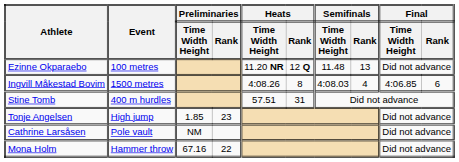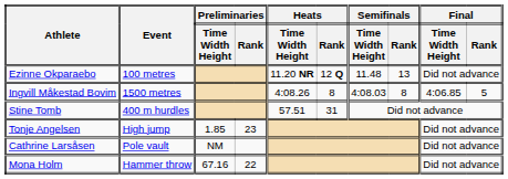Ingvill Måkestad Bovim | Semifinals / Rank: 4 -> 8
Ingvill Måkestad Bovim | Final / Rank: 6 -> 5
